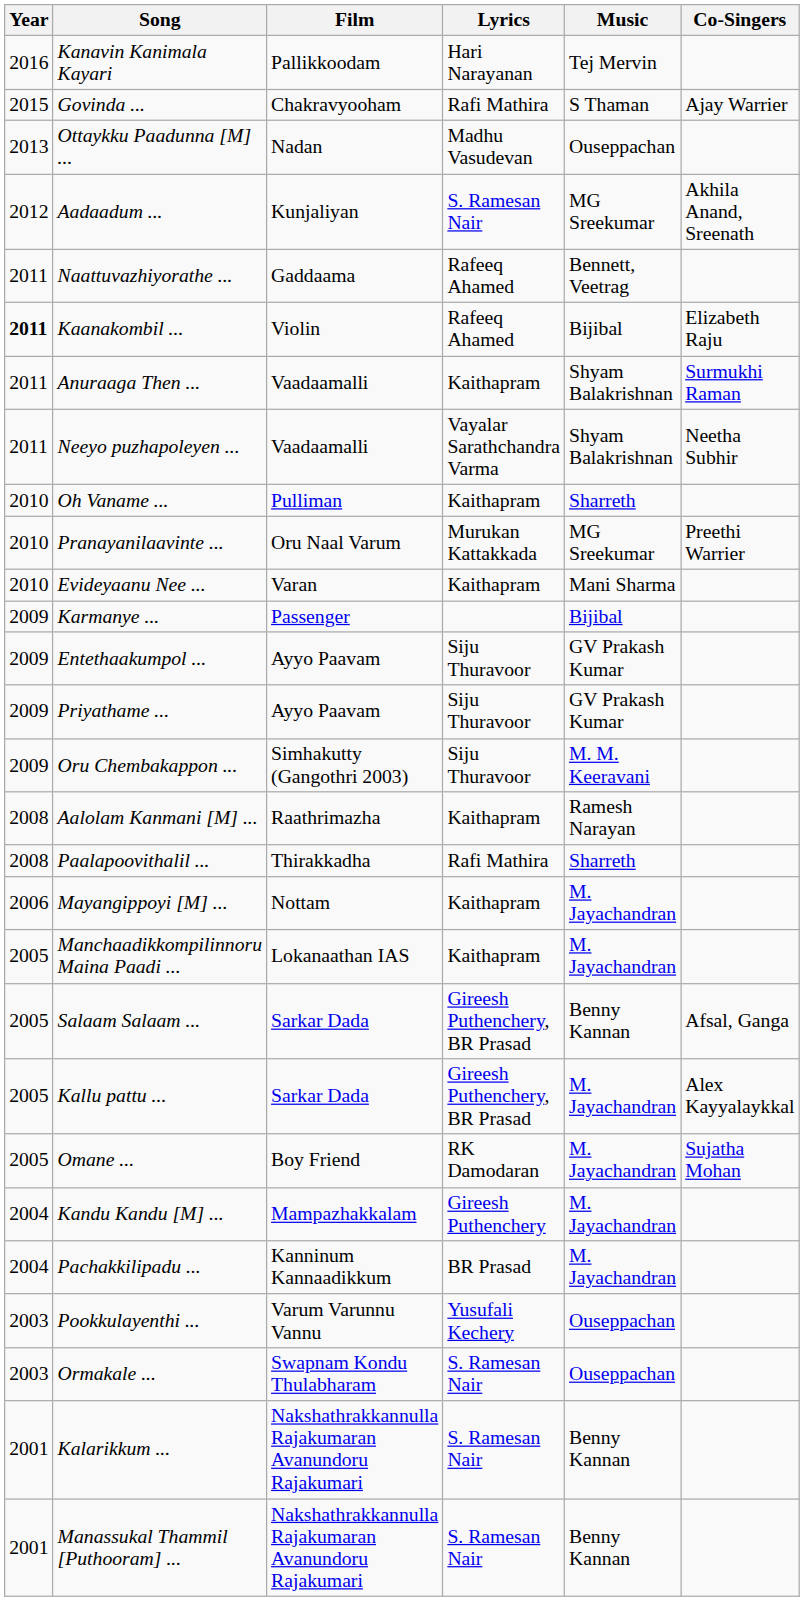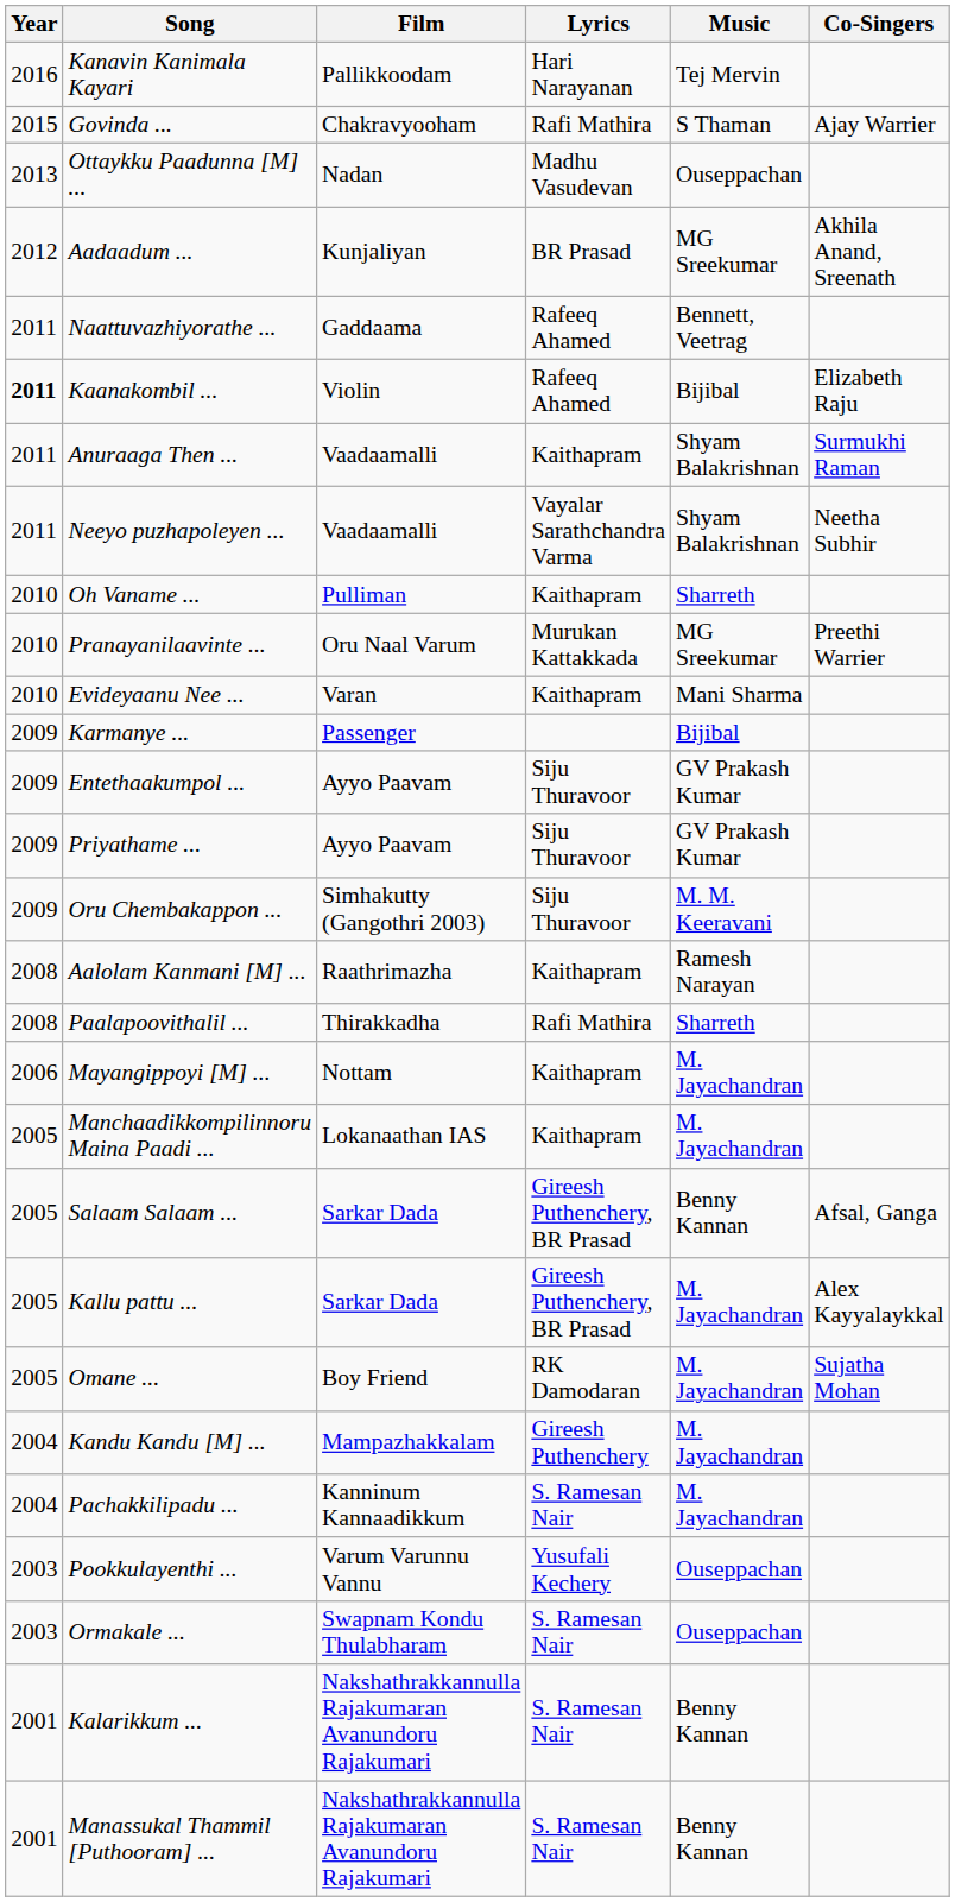Aadaadum ... | Lyrics: S. Ramesan Nair -> BR Prasad
Pachakkilipadu ... | Lyrics: BR Prasad -> S. Ramesan Nair
